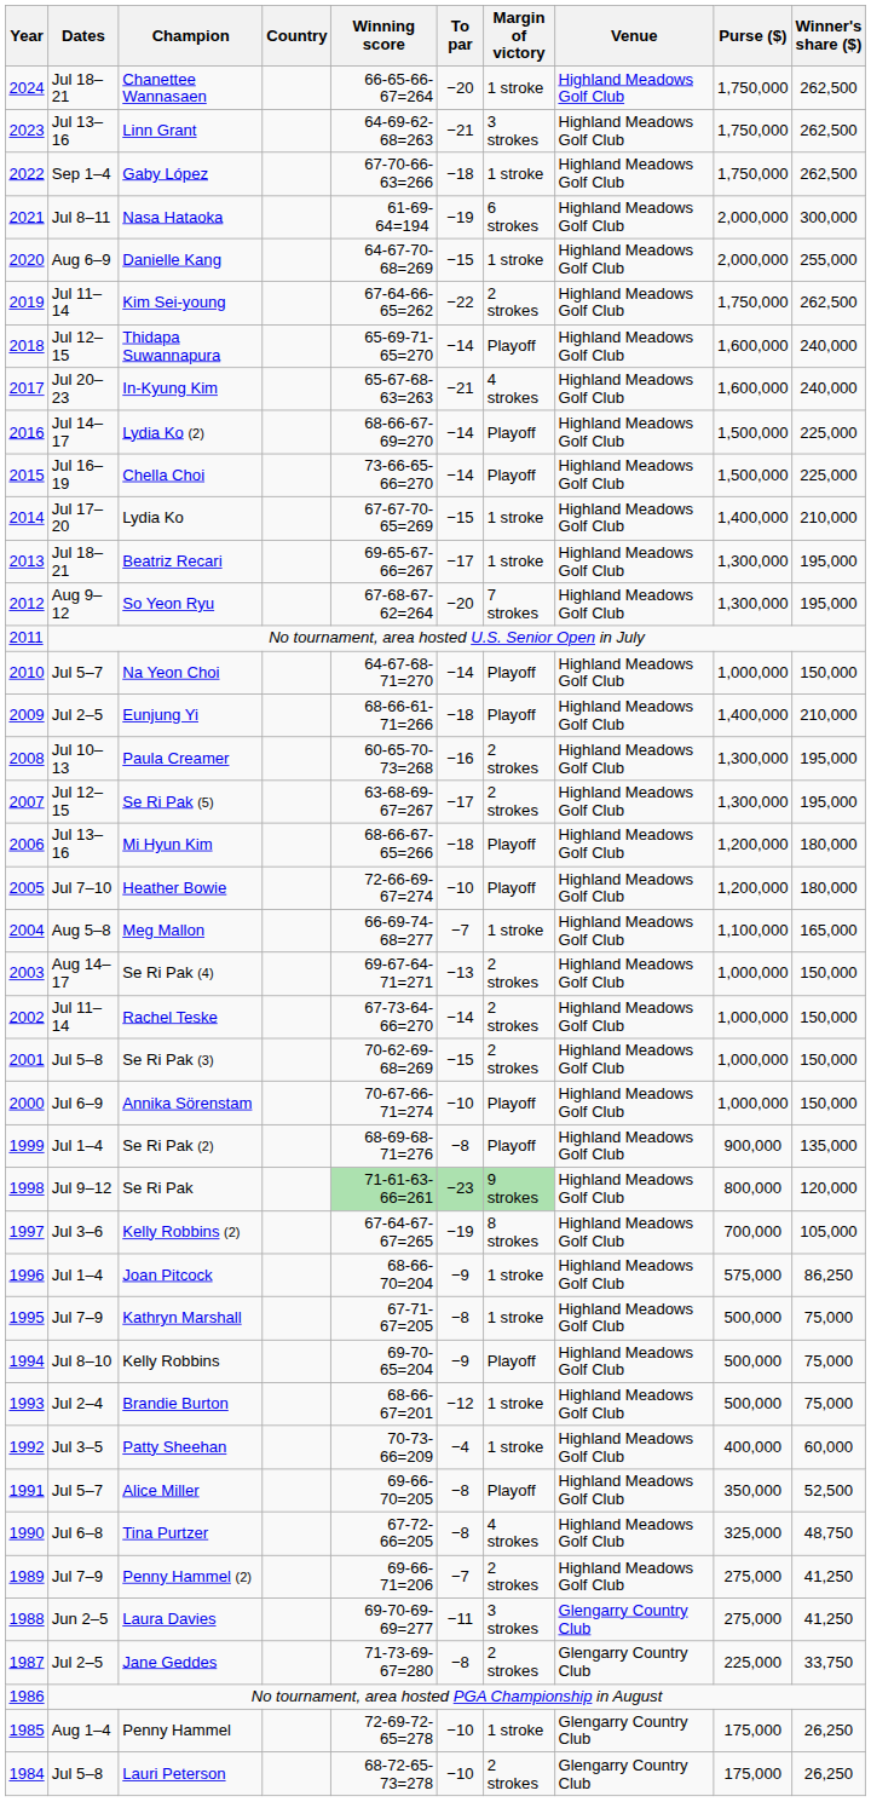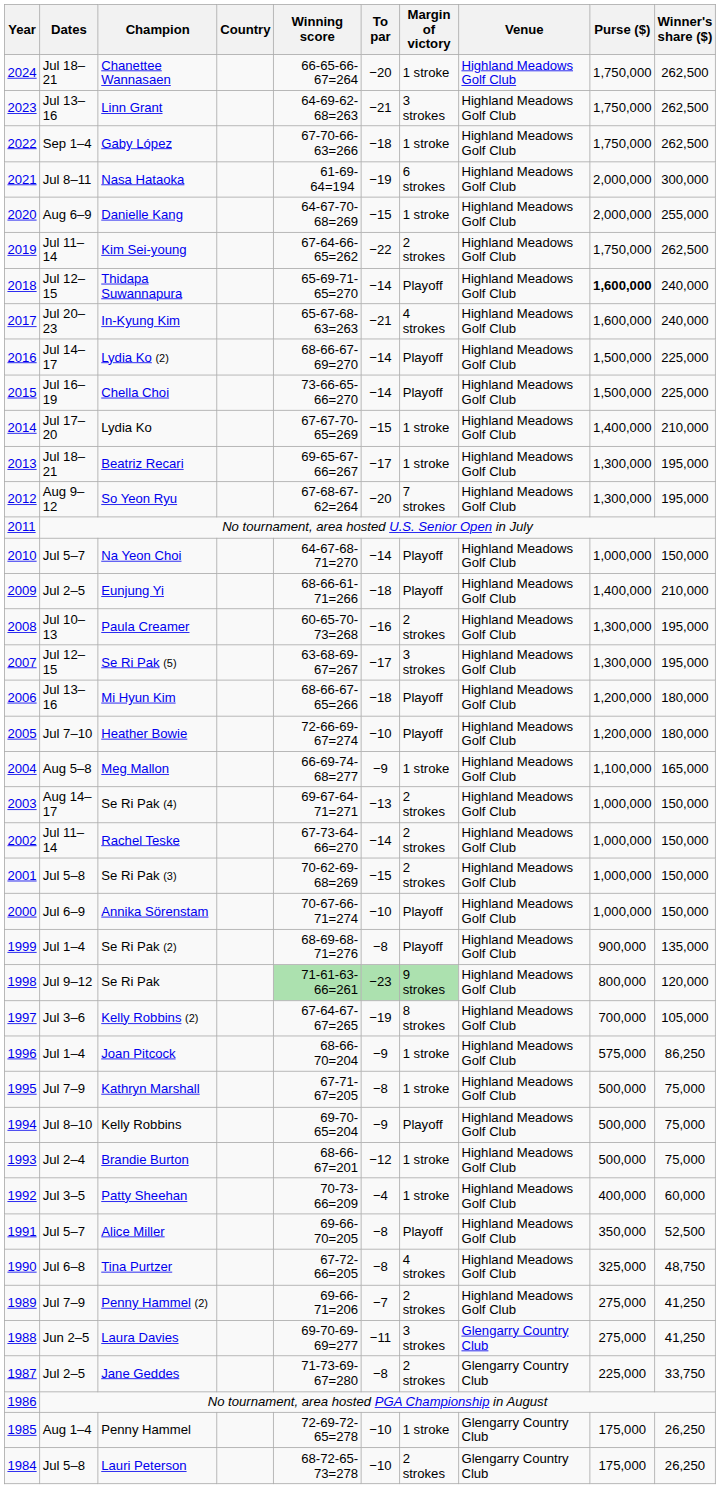Thidapa Suwannapura | Purse ($): normal -> bold
Se Ri Pak (5) | Margin of victory: 2 strokes -> 3 strokes
Meg Mallon | To par: −7 -> −9
